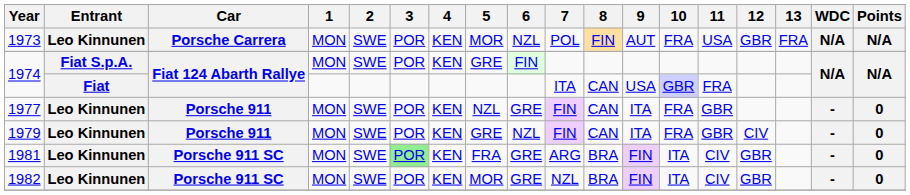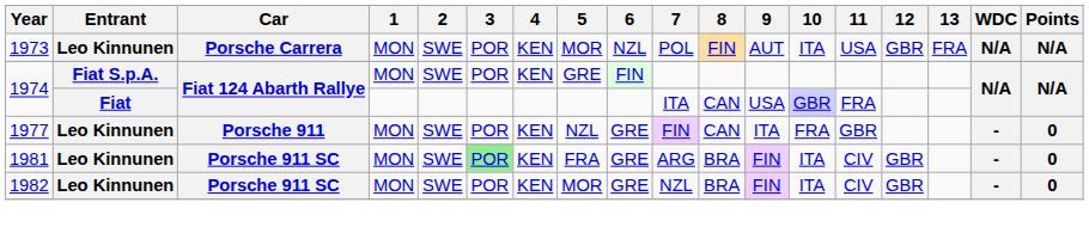1973 | 10: FRA -> ITA
- row: 1979 | Leo Kinnunen | Porsche 911 | MON | SWE | POR | KEN | GRE | NZL | FIN | CAN | ITA | FRA | GBR | CIV | - | 0
